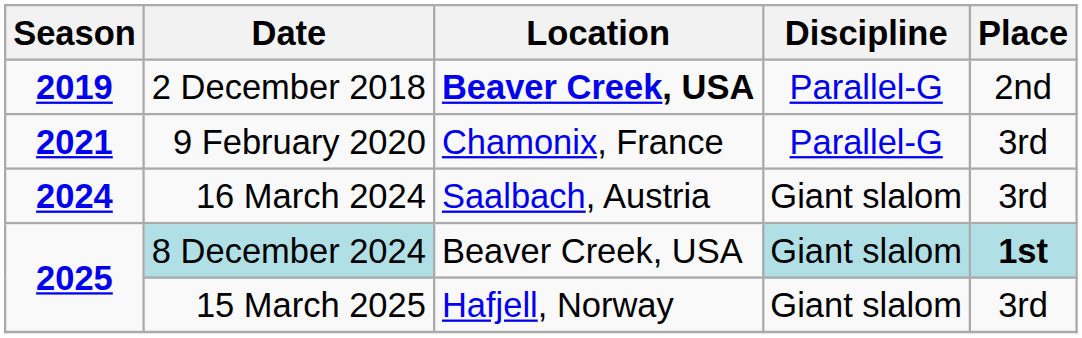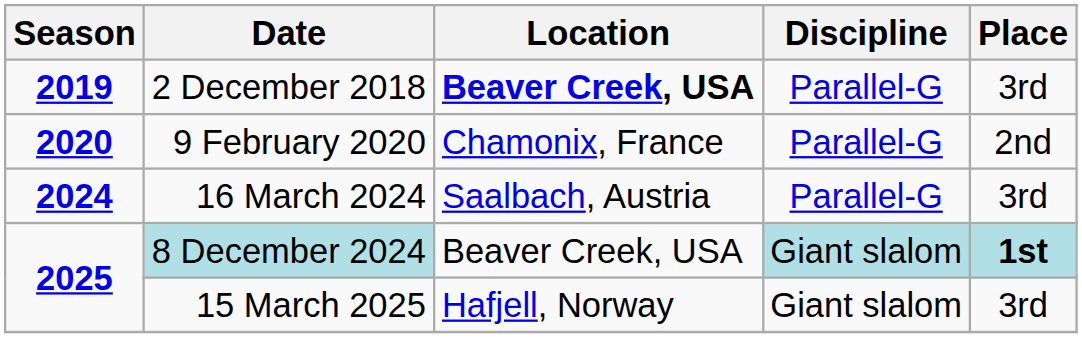2 December 2018 | Place: 2nd -> 3rd
9 February 2020 | Season: 2021 -> 2020
9 February 2020 | Place: 3rd -> 2nd
16 March 2024 | Discipline: Giant slalom -> Parallel-G
